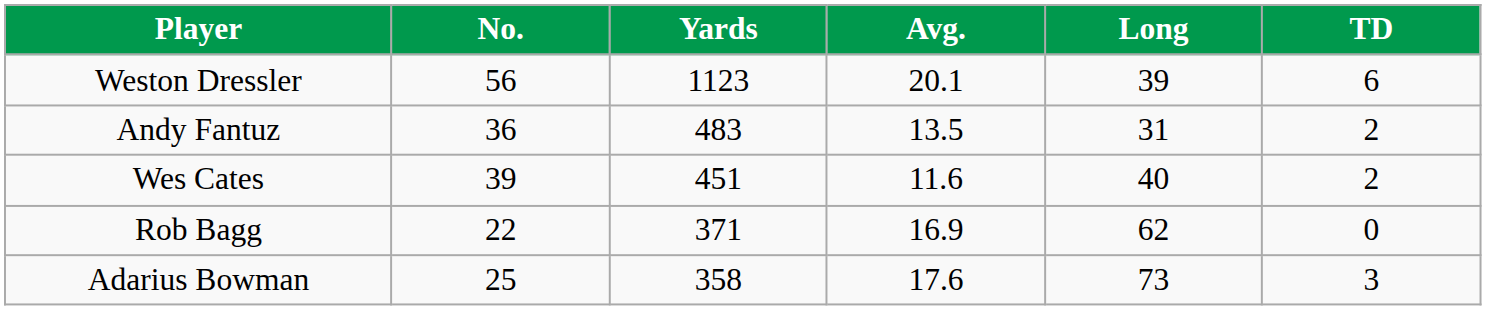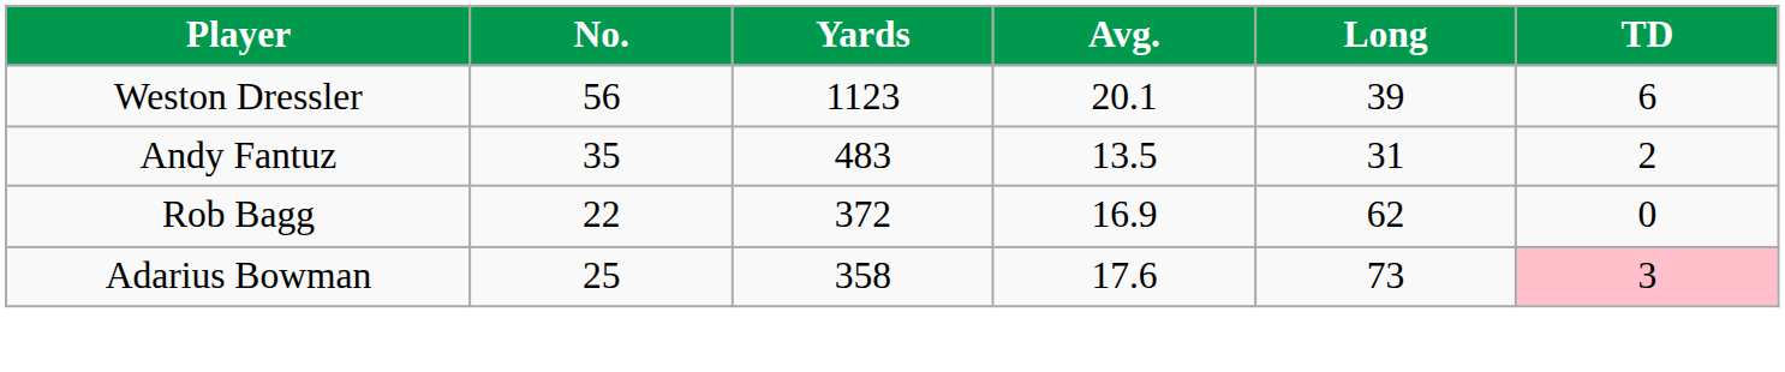Andy Fantuz | No.: 36 -> 35
- row: Wes Cates | 39 | 451 | 11.6 | 40 | 2
Rob Bagg | Yards: 371 -> 372
Adarius Bowman | TD: no background -> pink background
